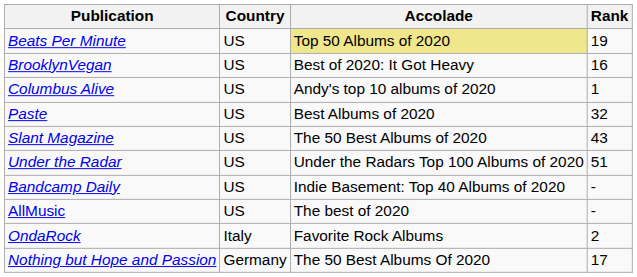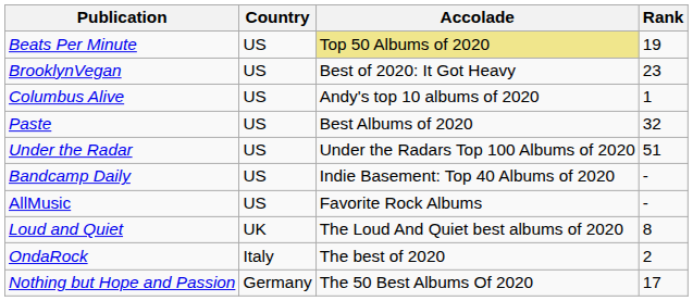BrooklynVegan | Rank: 16 -> 23
- row: Slant Magazine | US | The 50 Best Albums of 2020 | 43
AllMusic | Accolade: The best of 2020 -> Favorite Rock Albums
+ row: Loud and Quiet | UK | The Loud And Quiet best albums of 2020 | 8
OndaRock | Accolade: Favorite Rock Albums -> The best of 2020
